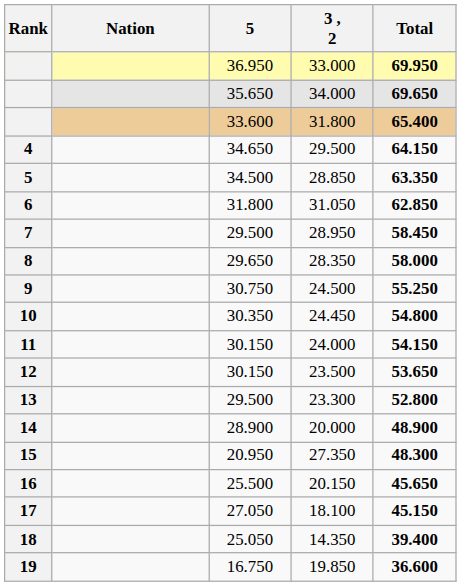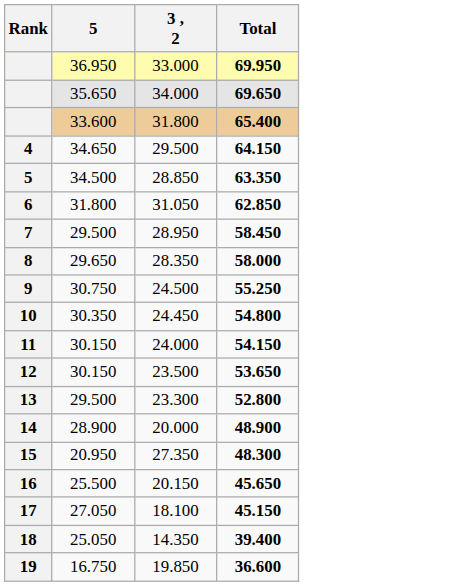- column: Nation
